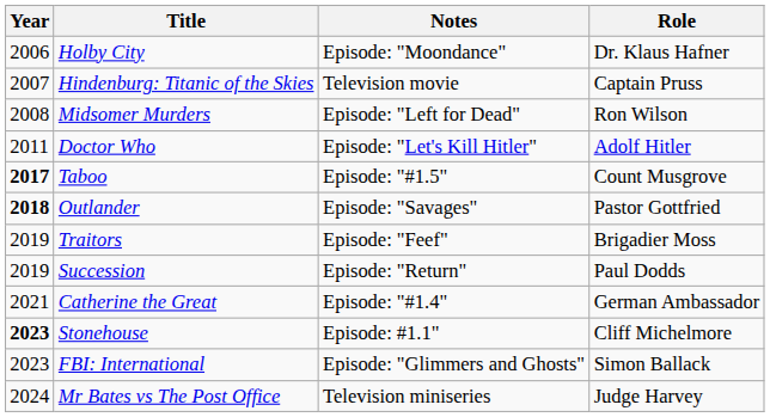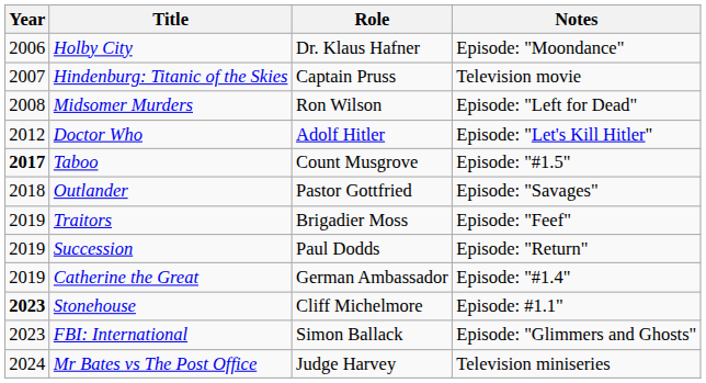columns swapped: Role <-> Notes
Doctor Who | Year: 2011 -> 2012
Outlander | Year: bold -> normal
Catherine the Great | Year: 2021 -> 2019
